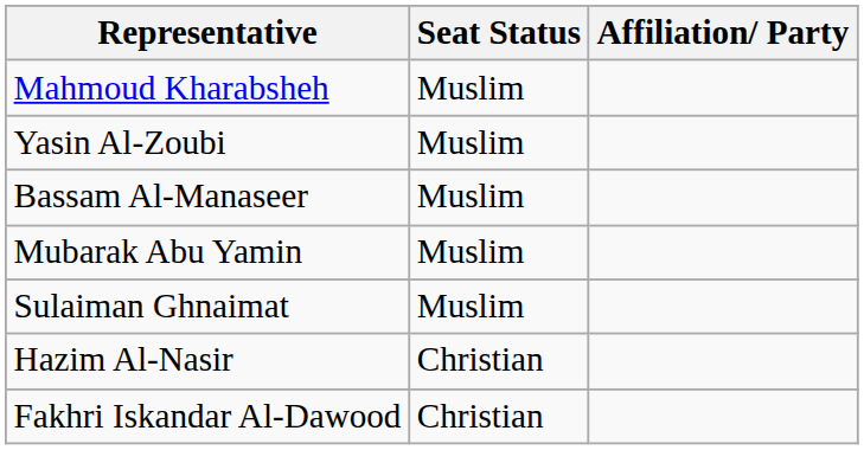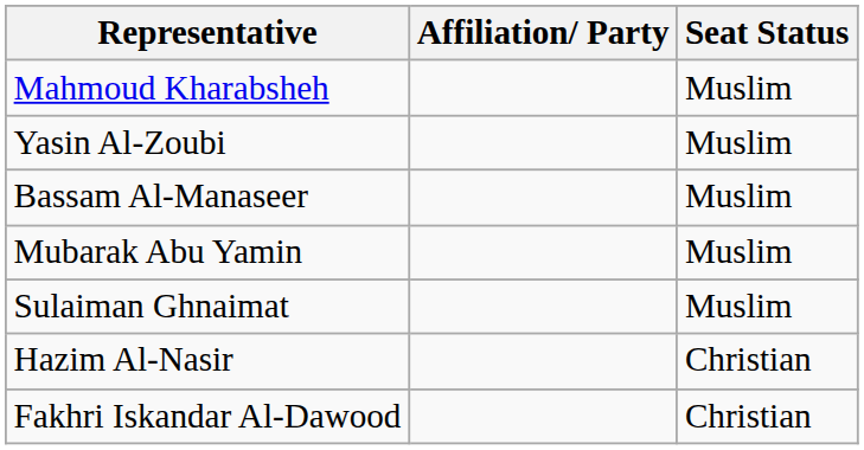columns swapped: Affiliation/ Party <-> Seat Status
